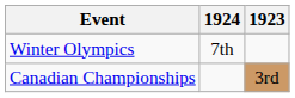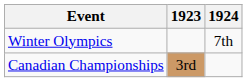columns swapped: 1923 <-> 1924
